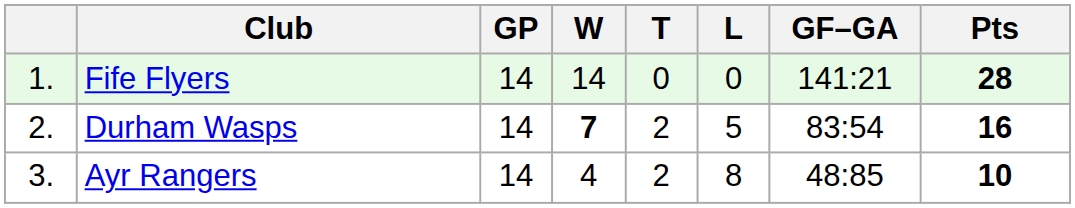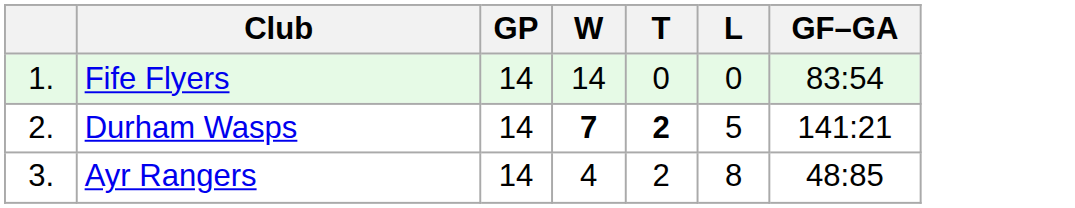- column: Pts | 28 | 16 | 10
Fife Flyers | GF–GA: 141:21 -> 83:54
Durham Wasps | T: normal -> bold
Durham Wasps | GF–GA: 83:54 -> 141:21
